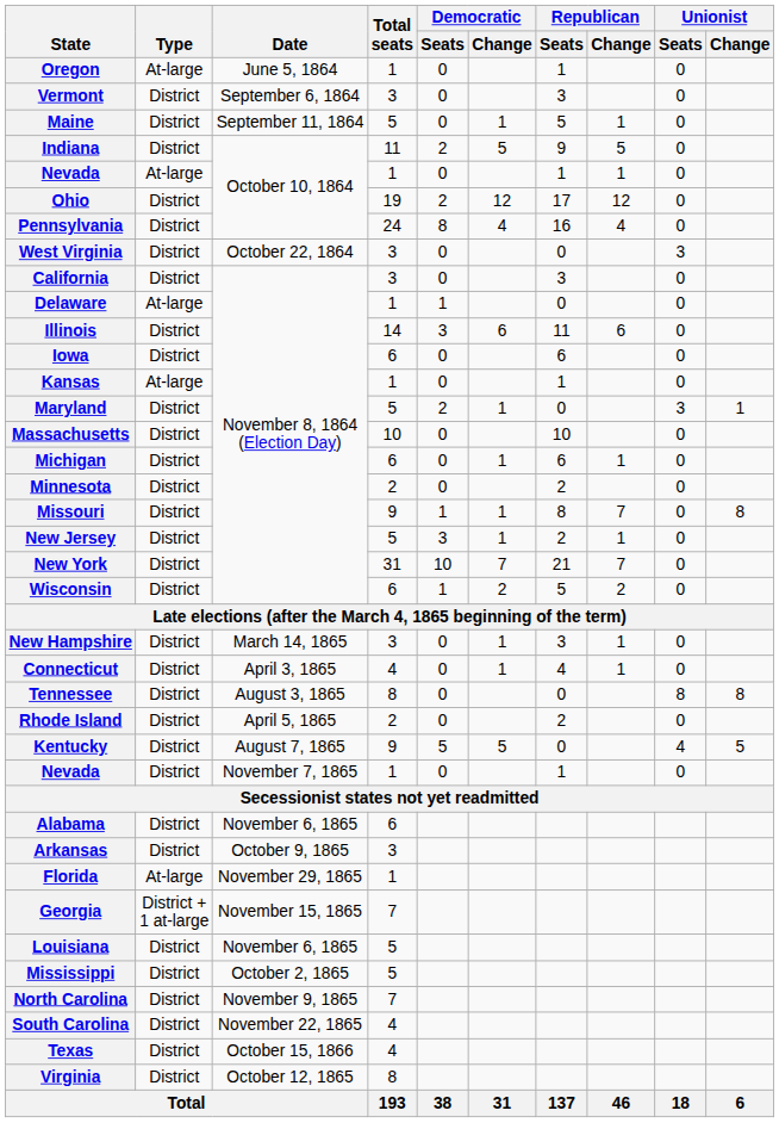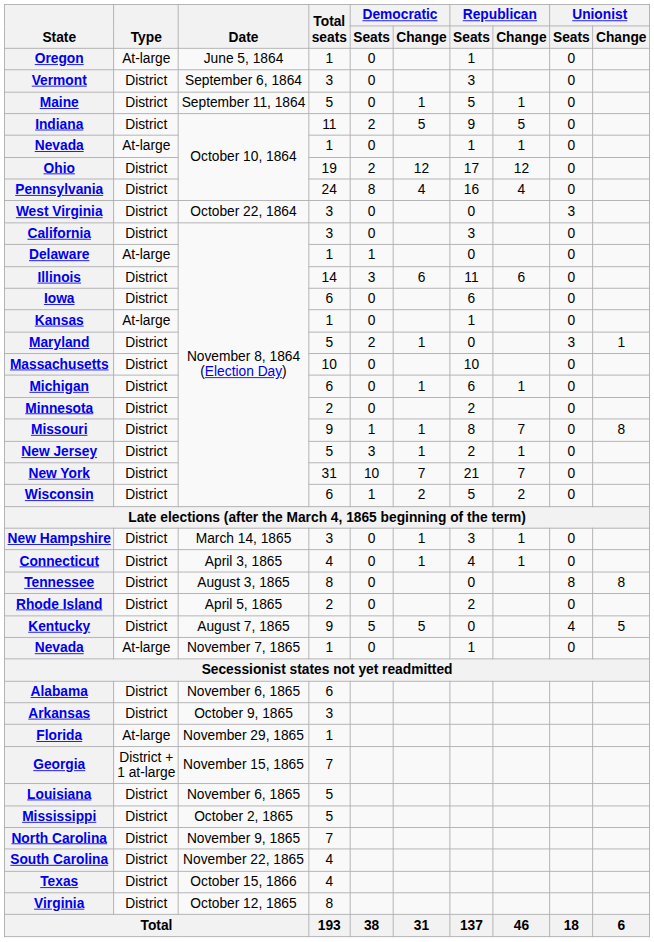Nevada / November 7, 1865 | Type: District -> At-large
